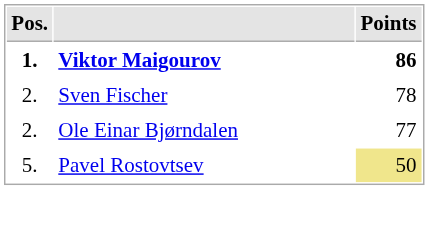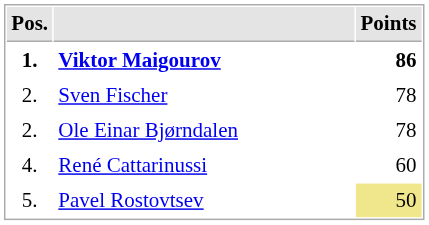Ole Einar Bjørndalen | Points: 77 -> 78
+ row: 4. | René Cattarinussi | 60
